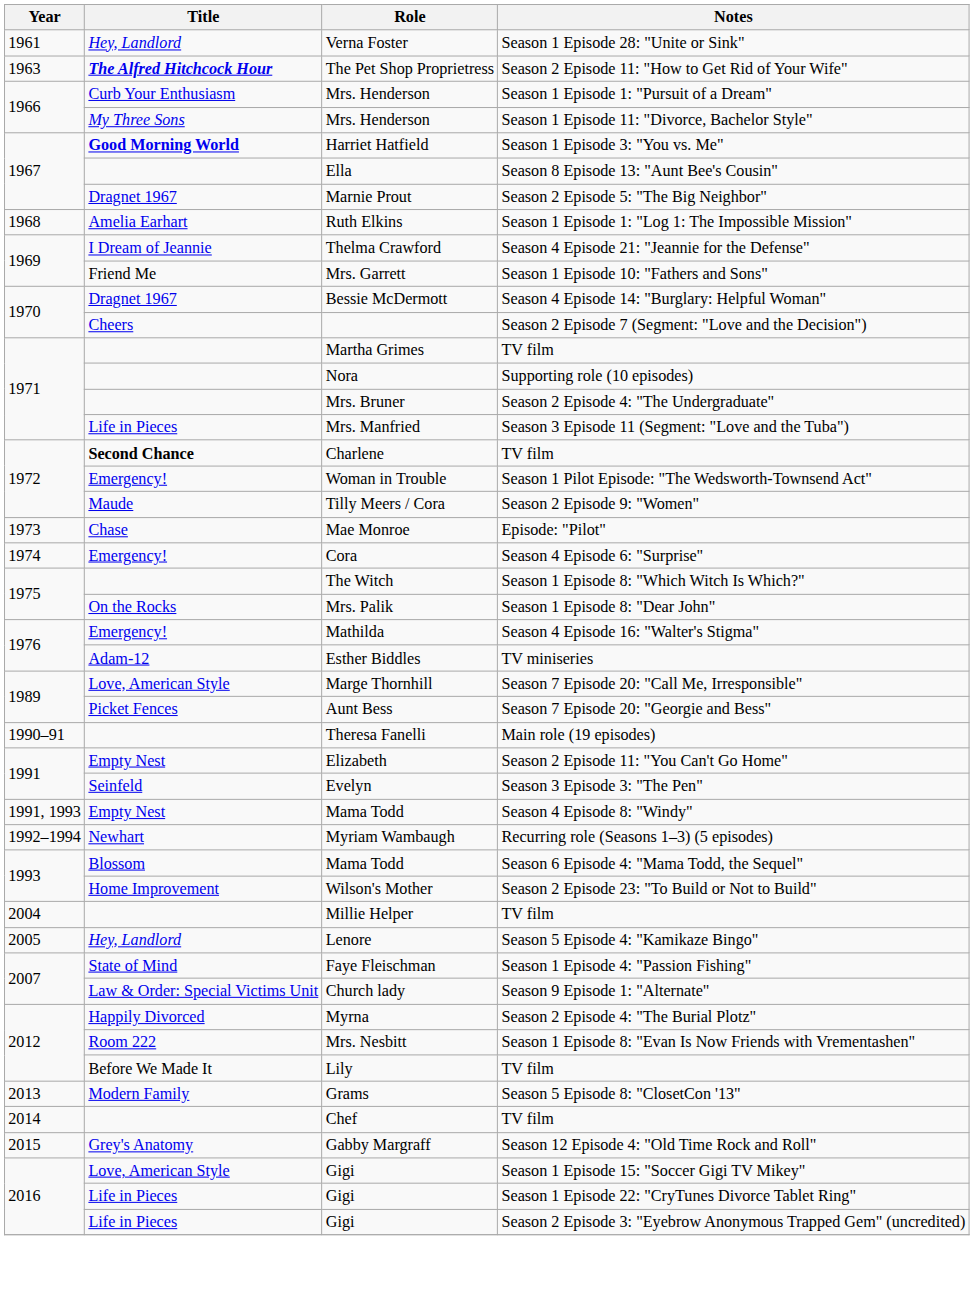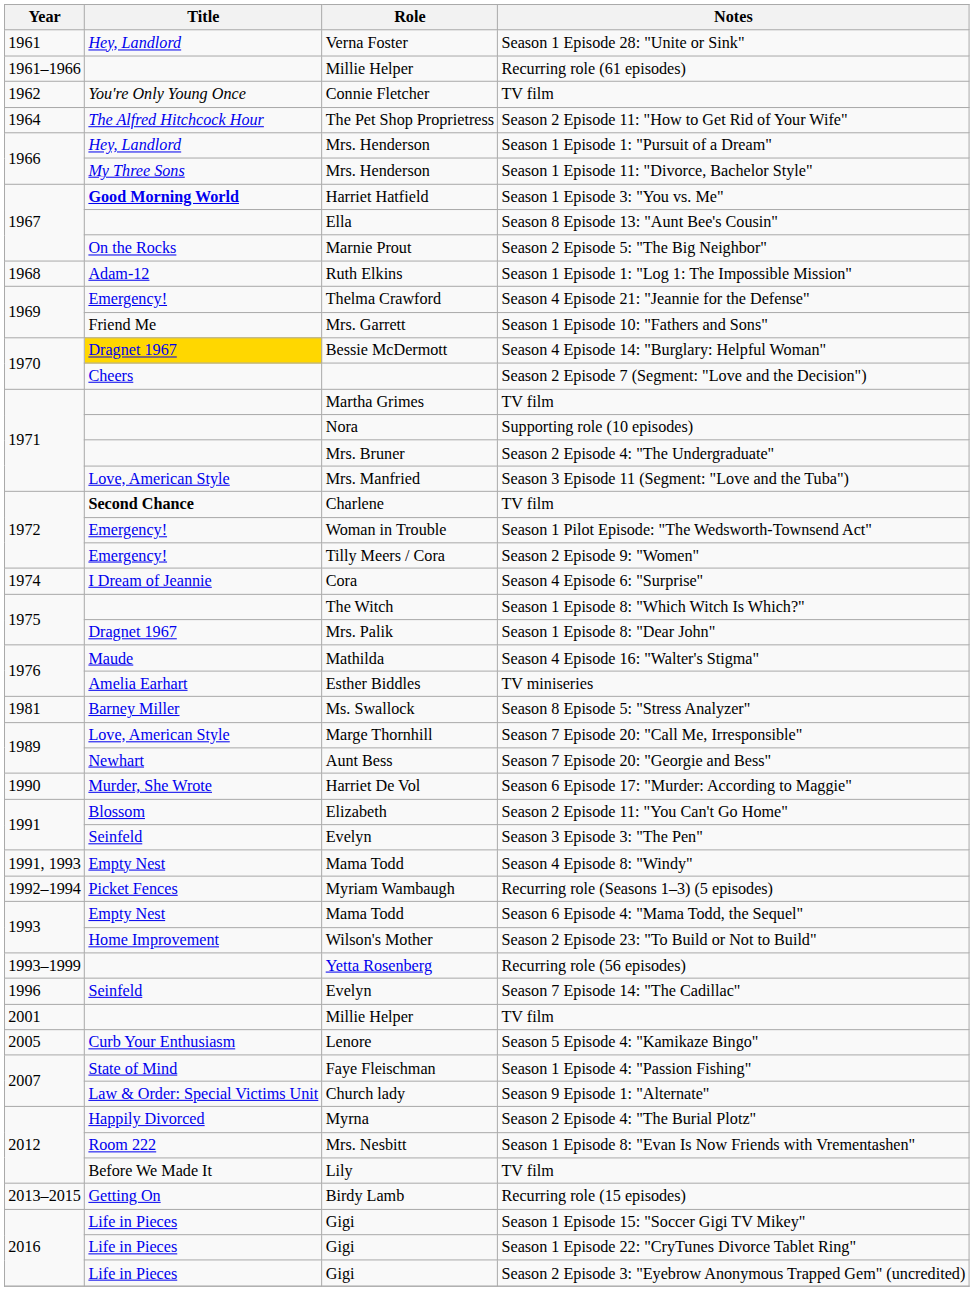+ row: 1961–1966 | Millie Helper | Recurring role (61 episodes)
+ row: 1962 | You're Only Young Once | Connie Fletcher | TV film
Season 2 Episode 11: "How to Get Rid of Your Wife" | Year: 1963 -> 1964
Season 2 Episode 11: "How to Get Rid of Your Wife" | Title: bold -> normal
Season 1 Episode 1: "Pursuit of a Dream" | Title: Curb Your Enthusiasm -> Hey, Landlord
Season 2 Episode 5: "The Big Neighbor" | Title: Dragnet 1967 -> On the Rocks
Season 1 Episode 1: "Log 1: The Impossible Mission" | Title: Amelia Earhart -> Adam-12
Season 4 Episode 21: "Jeannie for the Defense" | Title: I Dream of Jeannie -> Emergency!
Season 4 Episode 14: "Burglary: Helpful Woman" | Title: no background -> gold background
Season 3 Episode 11 (Segment: "Love and the Tuba") | Title: Life in Pieces -> Love, American Style
Season 2 Episode 9: "Women" | Title: Maude -> Emergency!
- row: 1973 | Chase | Mae Monroe | Episode: "Pilot"
Season 4 Episode 6: "Surprise" | Title: Emergency! -> I Dream of Jeannie
Season 1 Episode 8: "Dear John" | Title: On the Rocks -> Dragnet 1967
Season 4 Episode 16: "Walter's Stigma" | Title: Emergency! -> Maude
TV miniseries | Title: Adam-12 -> Amelia Earhart
+ row: 1981 | Barney Miller | Ms. Swallock | Season 8 Episode 5: "Stress Analyzer"
Season 7 Episode 20: "Georgie and Bess" | Title: Picket Fences -> Newhart
+ row: 1990 | Murder, She Wrote | Harriet De Vol | Season 6 Episode 17: "Murder: According to Maggie"
- row: 1990–91 | Theresa Fanelli | Main role (19 episodes)
Season 2 Episode 11: "You Can't Go Home" | Title: Empty Nest -> Blossom
Recurring role (Seasons 1–3) (5 episodes) | Title: Newhart -> Picket Fences
Season 6 Episode 4: "Mama Todd, the Sequel" | Title: Blossom -> Empty Nest
+ row: 1993–1999 | Yetta Rosenberg | Recurring role (56 episodes)
+ row: 1996 | Seinfeld | Evelyn | Season 7 Episode 14: "The Cadillac"
Millie Helper / TV film | Year: 2004 -> 2001
Season 5 Episode 4: "Kamikaze Bingo" | Title: Hey, Landlord -> Curb Your Enthusiasm
- row: 2013 | Modern Family | Grams | Season 5 Episode 8: "ClosetCon '13"
+ row: 2013–2015 | Getting On | Birdy Lamb | Recurring role (15 episodes)
- row: 2014 | Chef | TV film
- row: 2015 | Grey's Anatomy | Gabby Margraff | Season 12 Episode 4: "Old Time Rock and Roll"
Season 1 Episode 15: "Soccer Gigi TV Mikey" | Title: Love, American Style -> Life in Pieces
